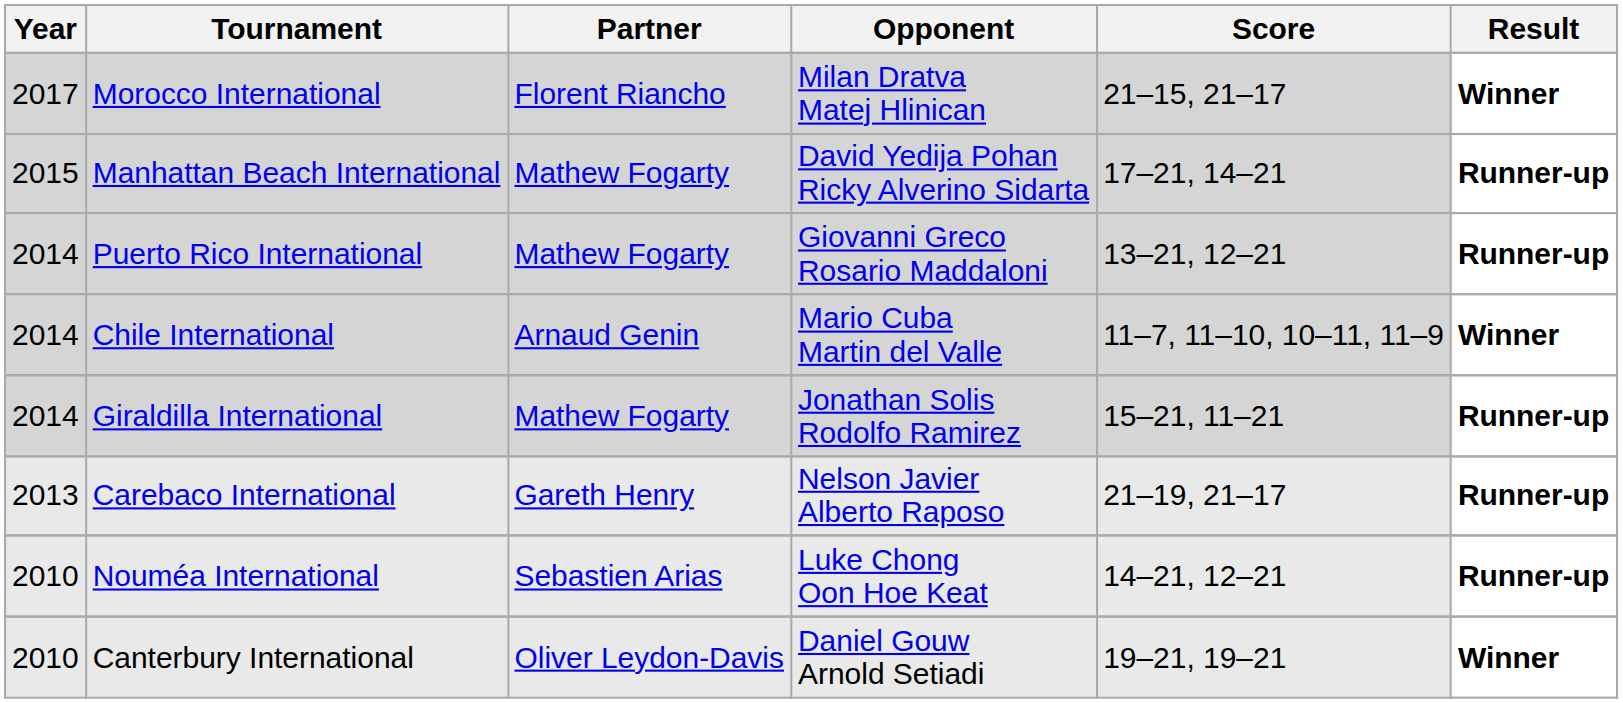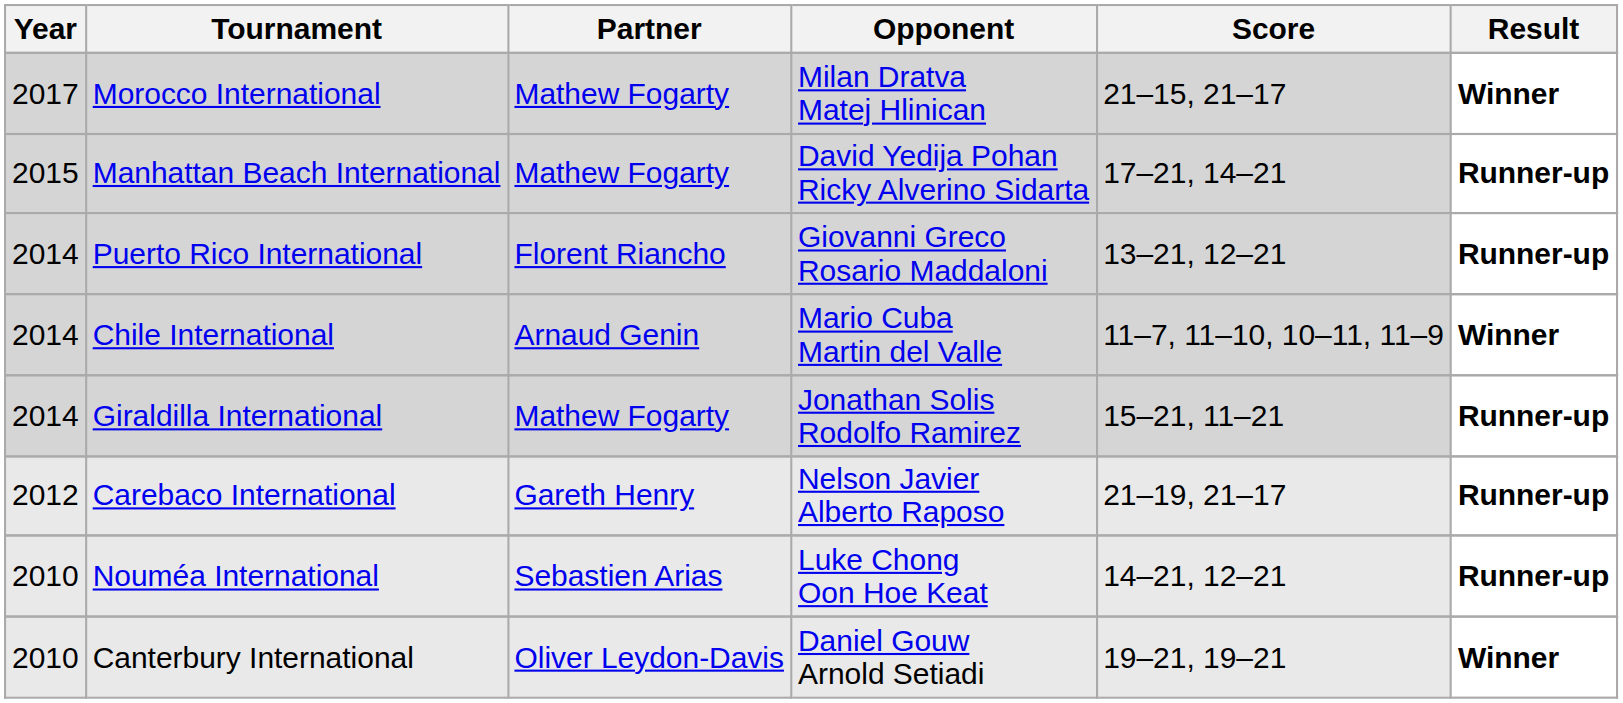Morocco International | Partner: Florent Riancho -> Mathew Fogarty
Puerto Rico International | Partner: Mathew Fogarty -> Florent Riancho
Carebaco International | Year: 2013 -> 2012
